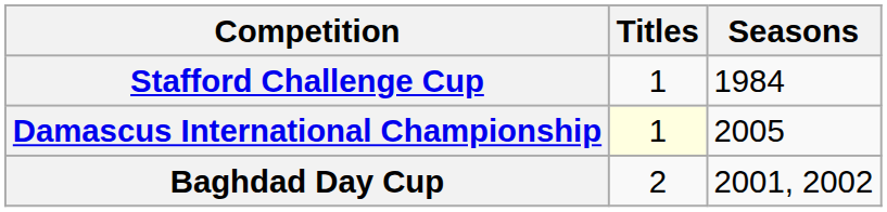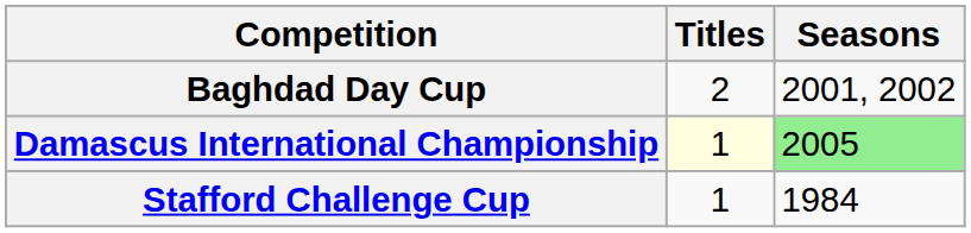rows swapped: Baghdad Day Cup <-> Stafford Challenge Cup
Damascus International Championship | Seasons: no background -> lightgreen background
